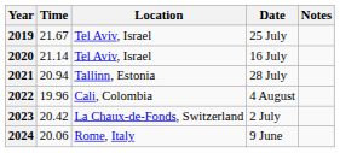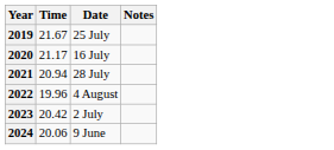- column: Location | Tel Aviv, Israel | Tel Aviv, Israel | Tallinn, Estonia | Cali, Colombia | La Chaux-de-Fonds, Switzerland | Rome, Italy
2020 | Time: 21.14 -> 21.17
